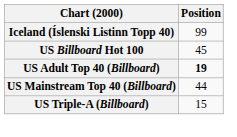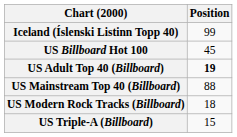US Mainstream Top 40 (Billboard) | Position: 44 -> 88
+ row: US Modern Rock Tracks (Billboard) | 18
